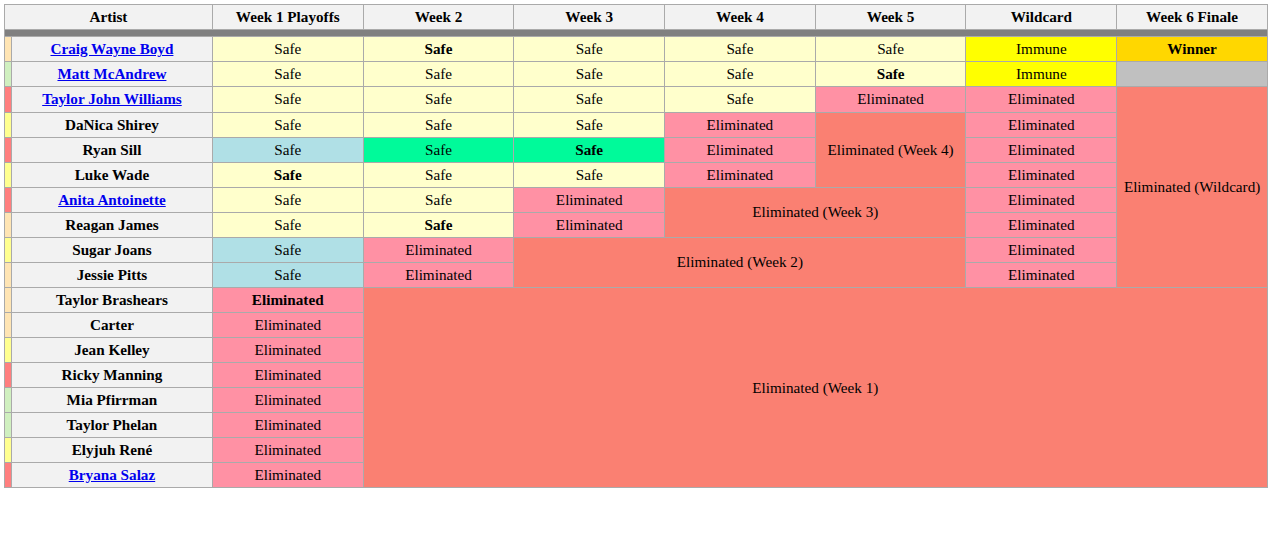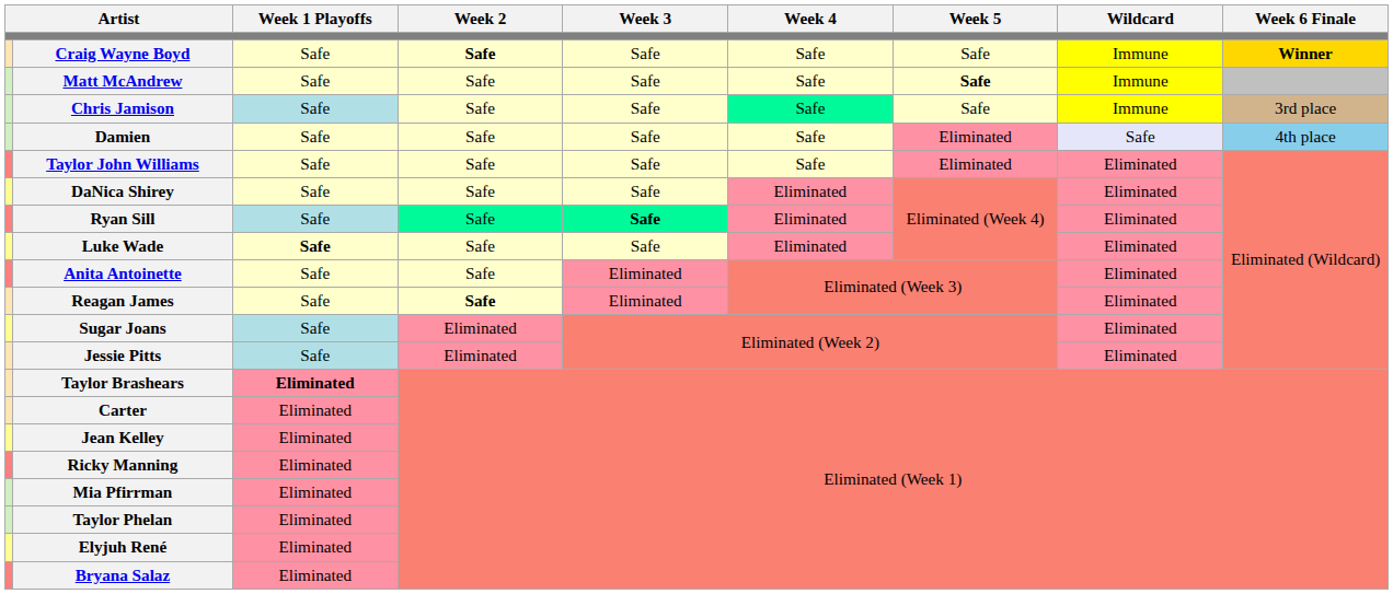+ row: Chris Jamison | Safe | Safe | Safe | Safe | Safe | Immune | 3rd place
+ row: Damien | Safe | Safe | Safe | Safe | Eliminated | Safe | 4th place
